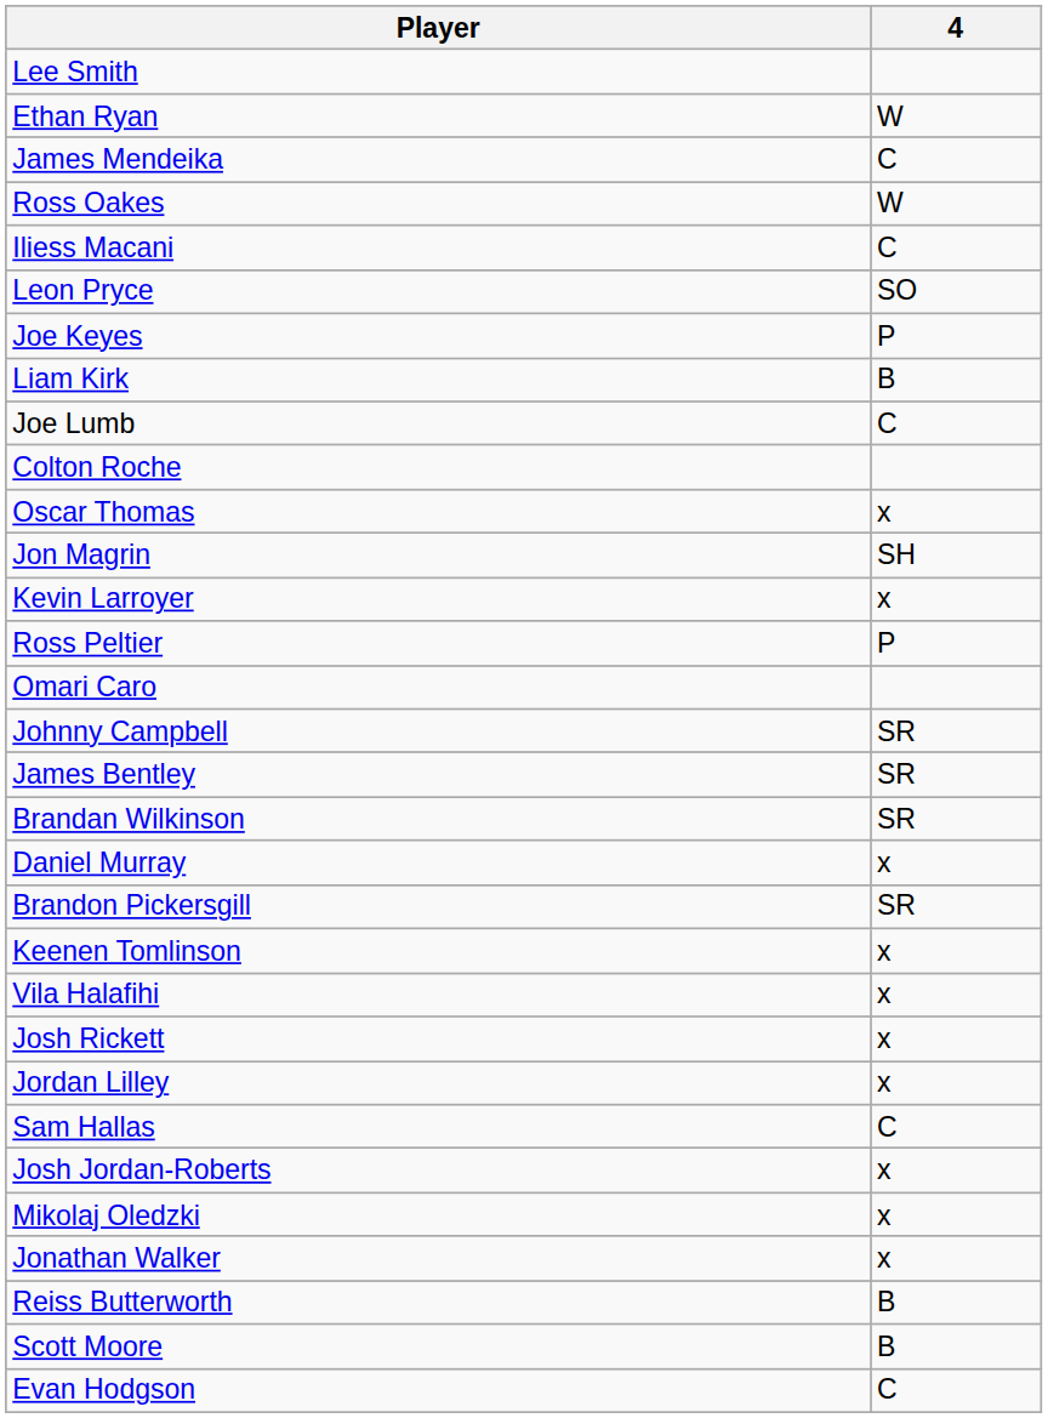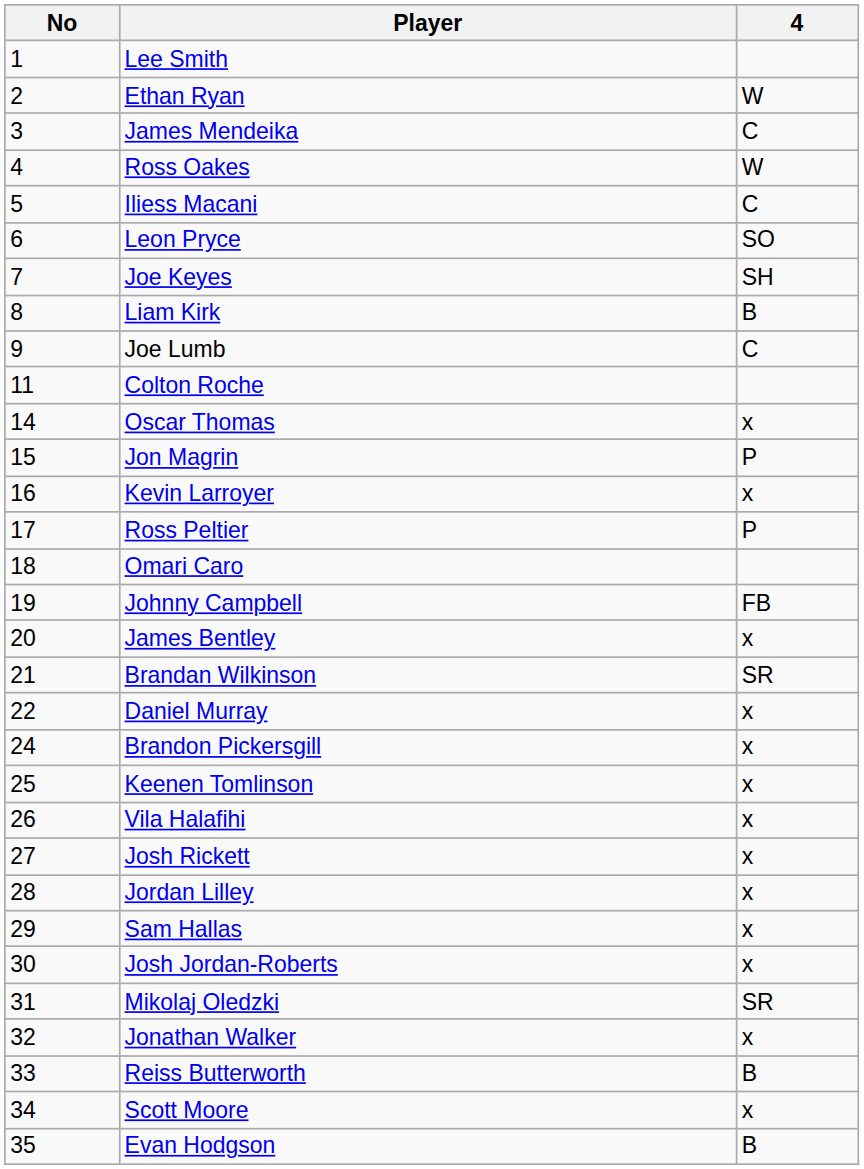+ column: No | 1 | 2 | 3 | 4 | 5 | 6 | 7 | 8 | 9 | 11 | 14 | 15 | 16 | 17 | 18 | 19 | 20 | 21 | 22 | 24 | 25 | 26 | 27 | 28 | 29 | 30 | 31 | 32 | 33 | 34 | 35
Joe Keyes | 4: P -> SH
Jon Magrin | 4: SH -> P
Johnny Campbell | 4: SR -> FB
James Bentley | 4: SR -> x
Brandon Pickersgill | 4: SR -> x
Sam Hallas | 4: C -> x
Mikolaj Oledzki | 4: x -> SR
Scott Moore | 4: B -> x
Evan Hodgson | 4: C -> B
